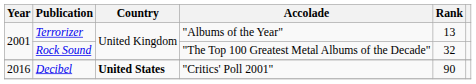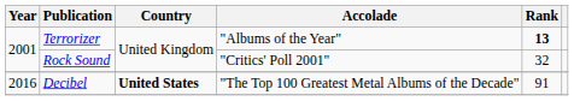Terrorizer | Rank: normal -> bold
Rock Sound | Accolade: "The Top 100 Greatest Metal Albums of the Decade" -> "Critics' Poll 2001"
Decibel | Accolade: "Critics' Poll 2001" -> "The Top 100 Greatest Metal Albums of the Decade"
Decibel | Rank: 90 -> 91
